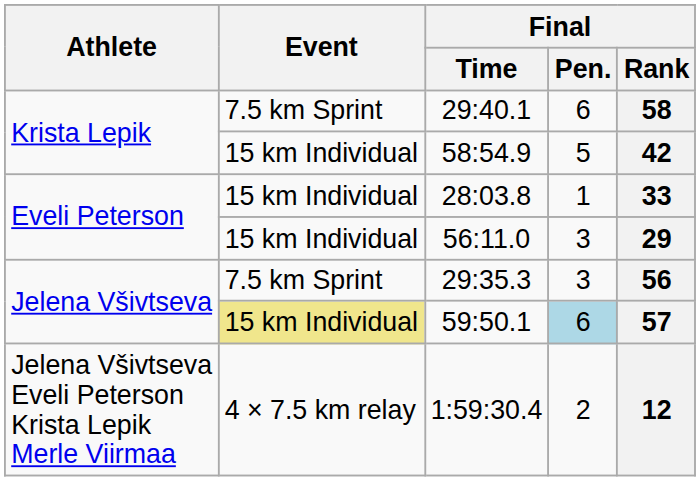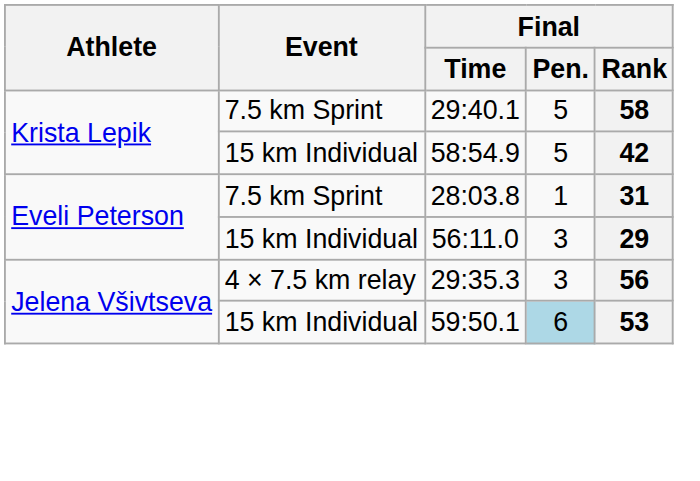29:40.1 | Final / Pen.: 6 -> 5
28:03.8 | Event: 15 km Individual -> 7.5 km Sprint
28:03.8 | Final / Rank: 33 -> 31
29:35.3 | Event: 7.5 km Sprint -> 4 × 7.5 km relay
59:50.1 | Event: khaki background -> no background
59:50.1 | Final / Rank: 57 -> 53
- row: Jelena Všivtseva Eveli Peterson Krista Lepik Merle Viirmaa | 4 × 7.5 km relay | 1:59:30.4 | 2 | 12
